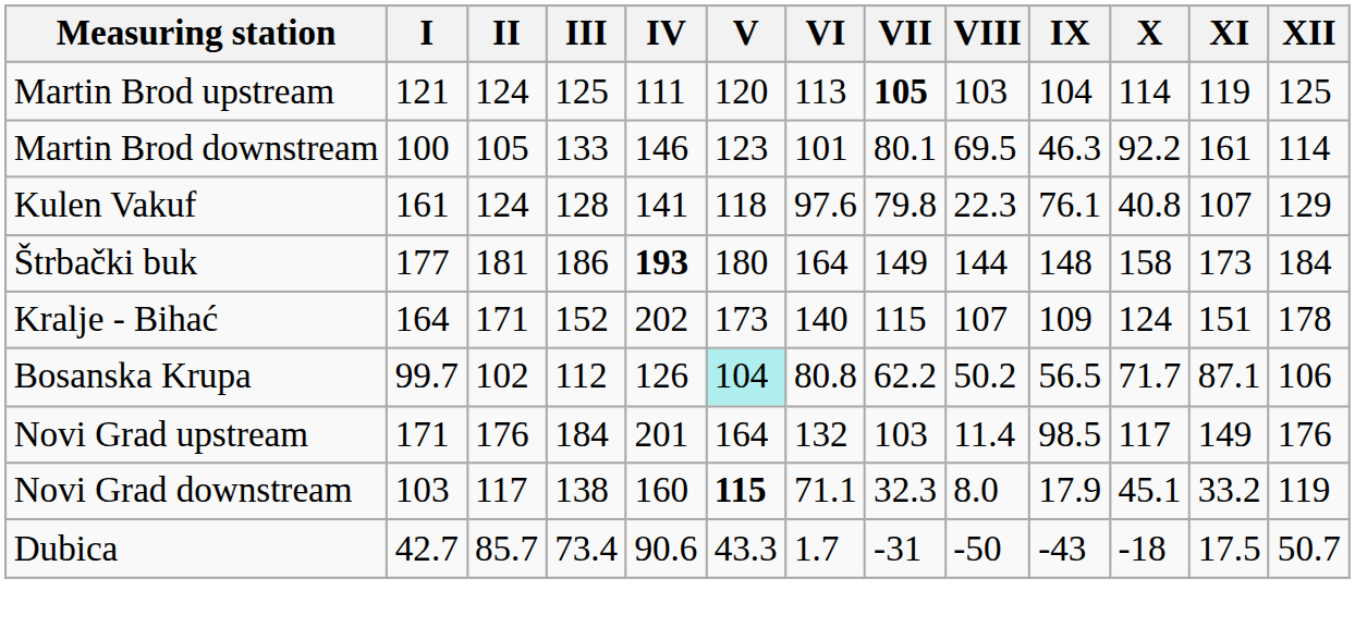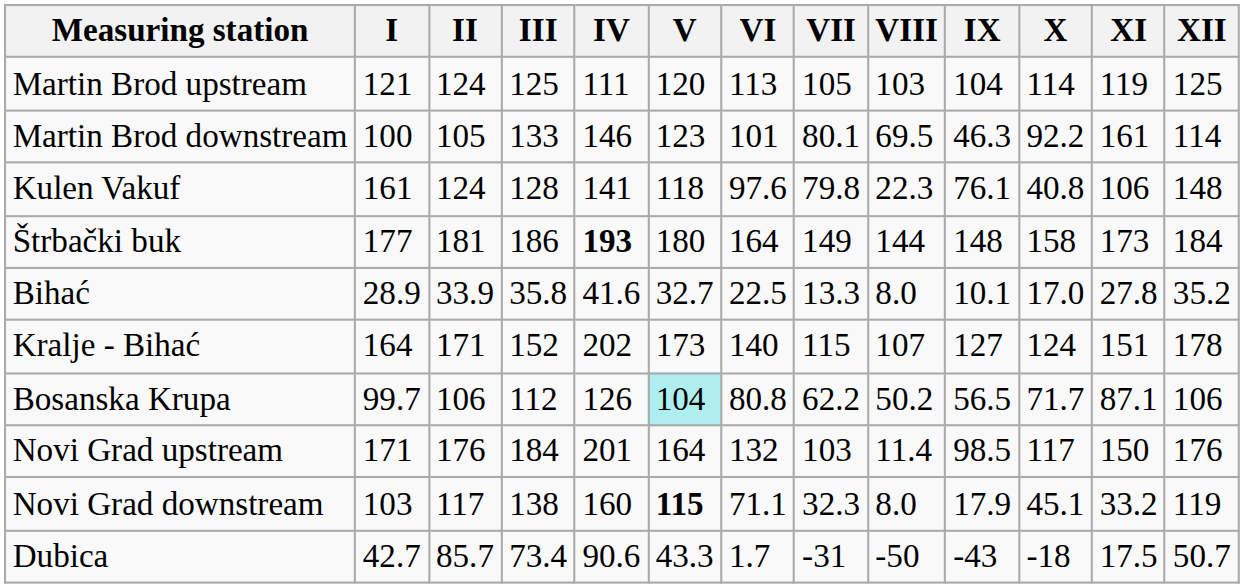Martin Brod upstream | VII: bold -> normal
Kulen Vakuf | XI: 107 -> 106
Kulen Vakuf | XII: 129 -> 148
+ row: Bihać | 28.9 | 33.9 | 35.8 | 41.6 | 32.7 | 22.5 | 13.3 | 8.0 | 10.1 | 17.0 | 27.8 | 35.2
Kralje - Bihać | IX: 109 -> 127
Bosanska Krupa | II: 102 -> 106
Novi Grad upstream | XI: 149 -> 150
